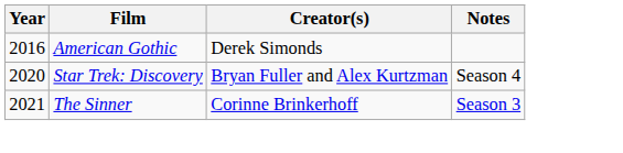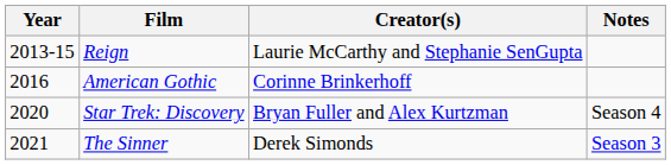+ row: 2013-15 | Reign | Laurie McCarthy and Stephanie SenGupta
American Gothic | Creator(s): Derek Simonds -> Corinne Brinkerhoff
The Sinner | Creator(s): Corinne Brinkerhoff -> Derek Simonds
